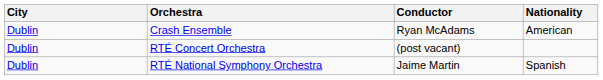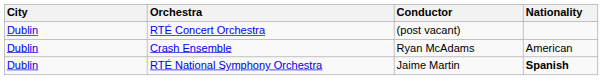rows swapped: Crash Ensemble <-> RTÉ Concert Orchestra
RTÉ National Symphony Orchestra | Nationality: normal -> bold
